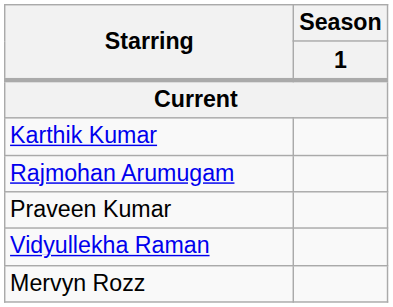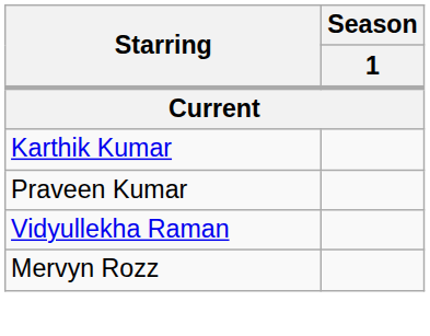- row: Rajmohan Arumugam
